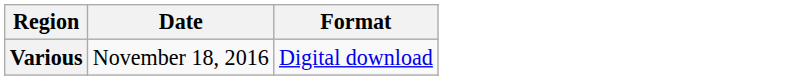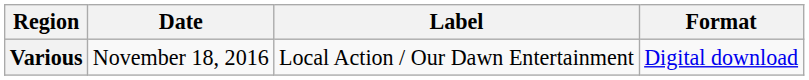+ column: Label | Local Action / Our Dawn Entertainment
